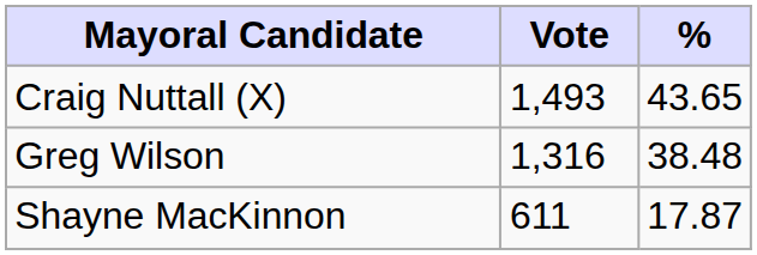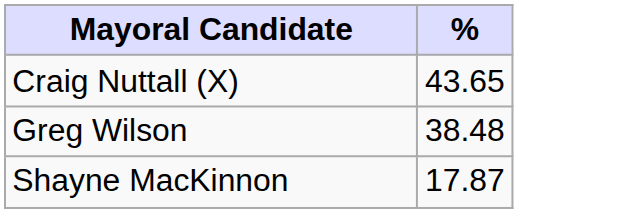- column: Vote | 1,493 | 1,316 | 611
